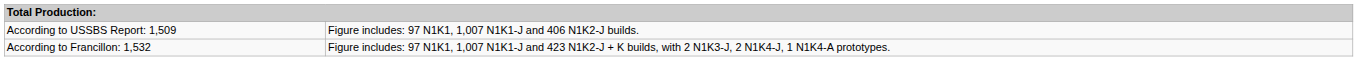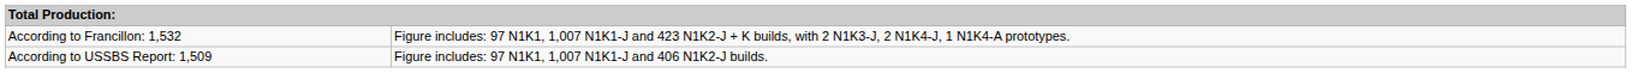rows swapped: According to USSBS Report: 1,509 <-> According to Francillon: 1,532
